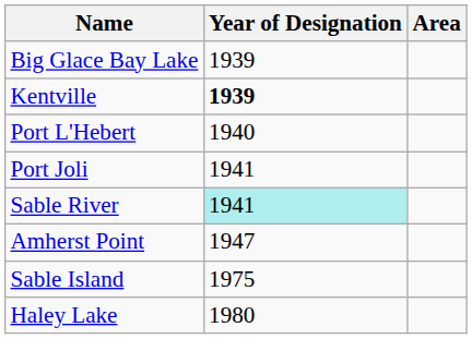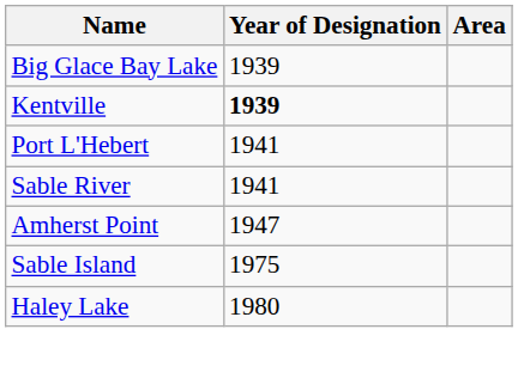Port L'Hebert | Year of Designation: 1940 -> 1941
- row: Port Joli | 1941
Sable River | Year of Designation: paleturquoise background -> no background
